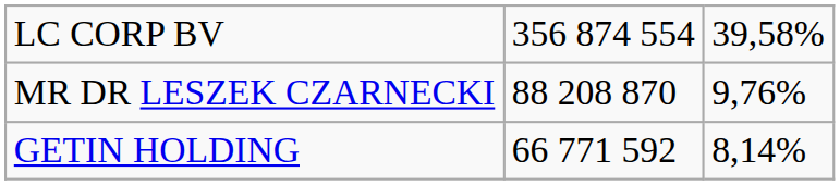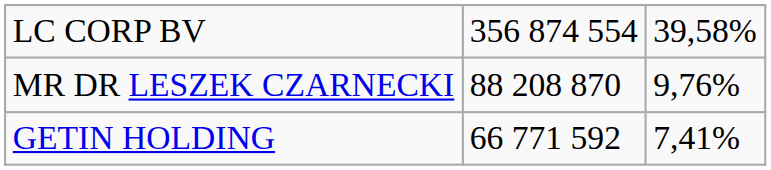GETIN HOLDING | column 3: 8,14% -> 7,41%
